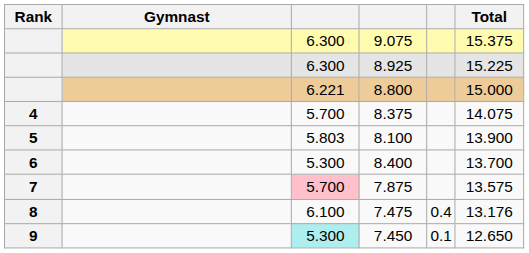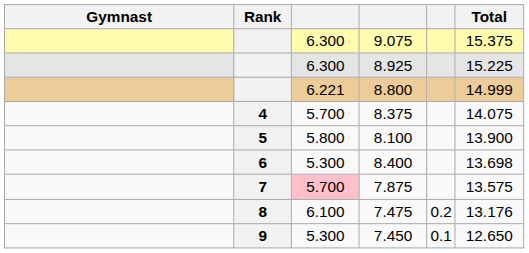columns swapped: Rank <-> Gymnast
8.800 | Total: 15.000 -> 14.999
8.100 | column 3: 5.803 -> 5.800
8.400 | Total: 13.700 -> 13.698
7.475 | column 5: 0.4 -> 0.2
7.450 | column 3: paleturquoise background -> no background
